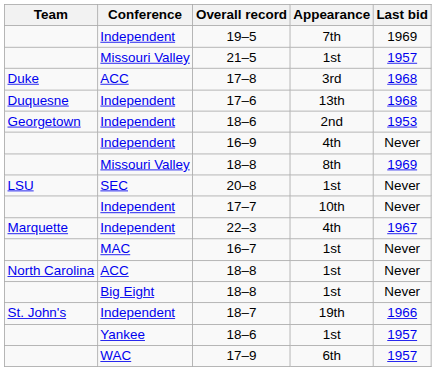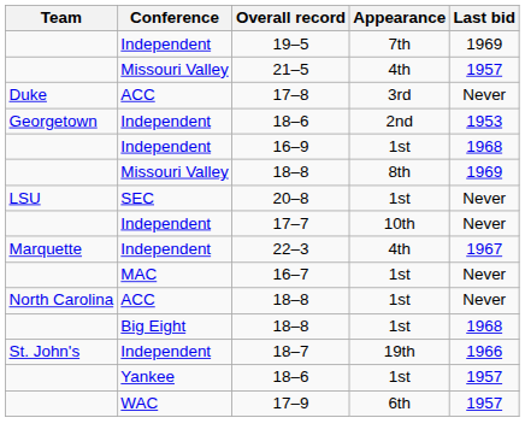21–5 | Appearance: 1st -> 4th
17–8 | Last bid: 1968 -> Never
- row: Duquesne | Independent | 17–6 | 13th | 1968
16–9 | Appearance: 4th -> 1st
16–9 | Last bid: Never -> 1968
Big Eight / 18–8 | Last bid: Never -> 1968
